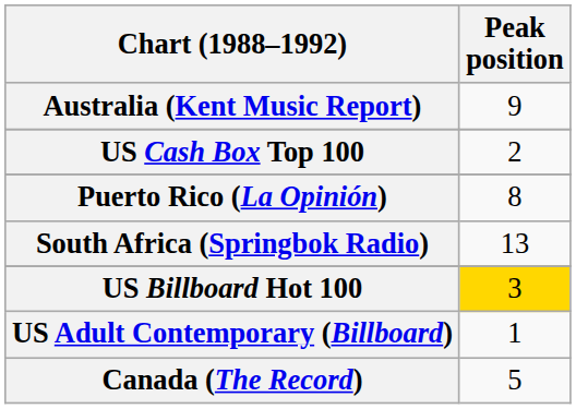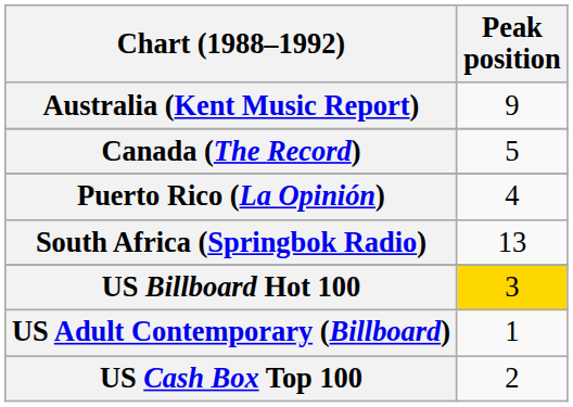rows swapped: Canada (The Record) <-> US Cash Box Top 100
Puerto Rico (La Opinión) | Peak position: 8 -> 4
